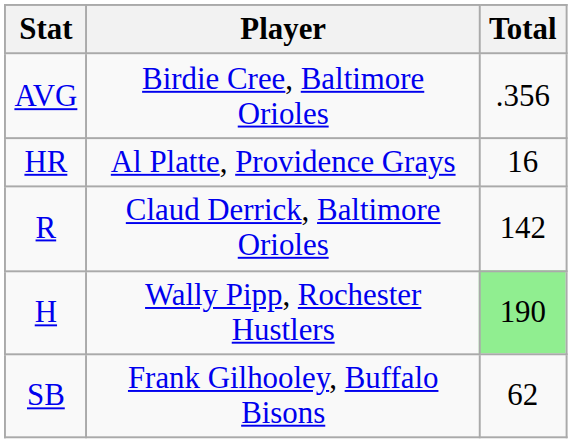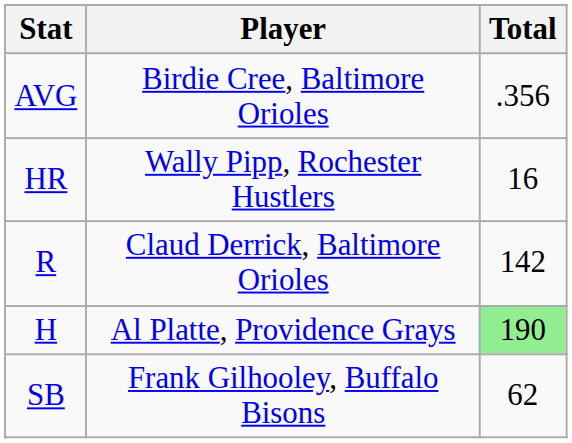HR | Player: Al Platte, Providence Grays -> Wally Pipp, Rochester Hustlers
H | Player: Wally Pipp, Rochester Hustlers -> Al Platte, Providence Grays
